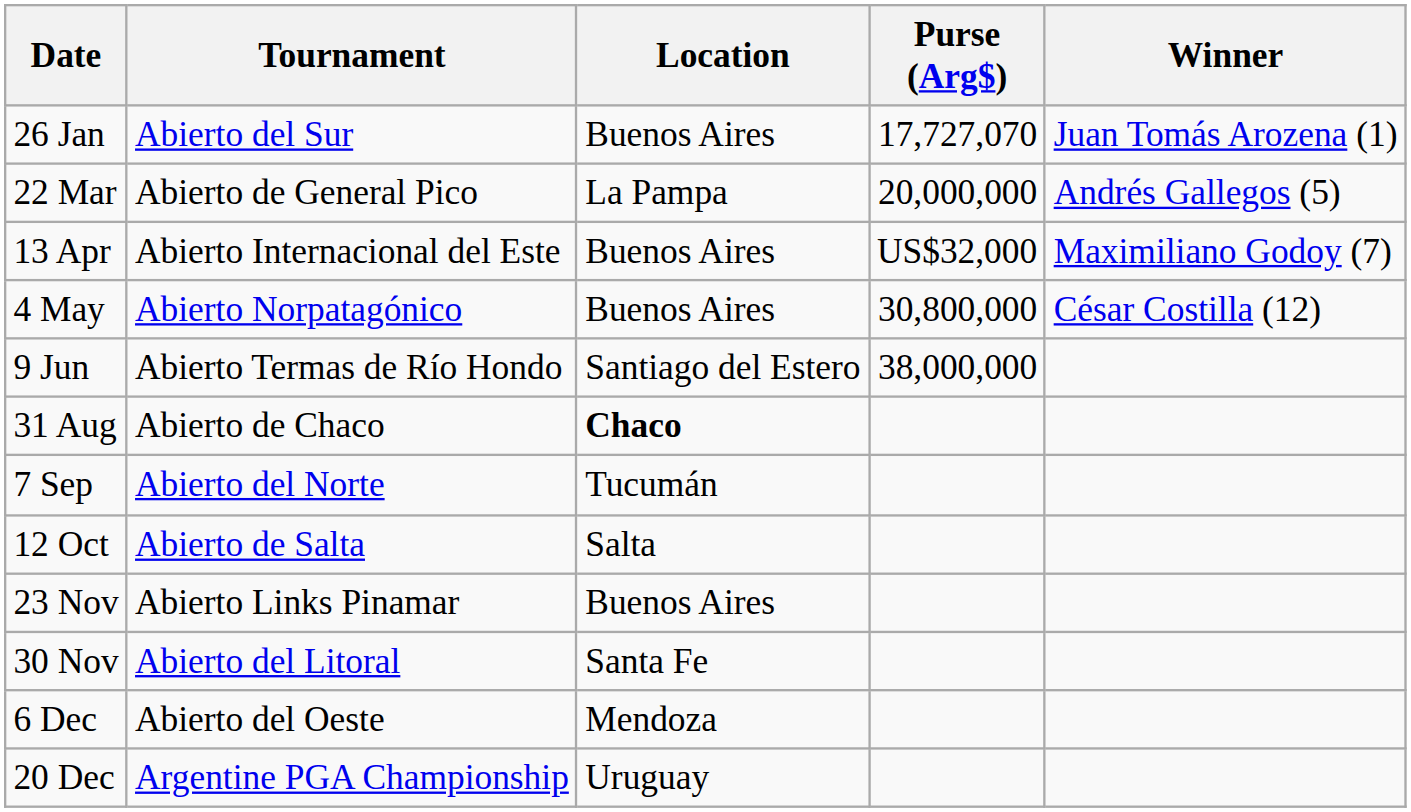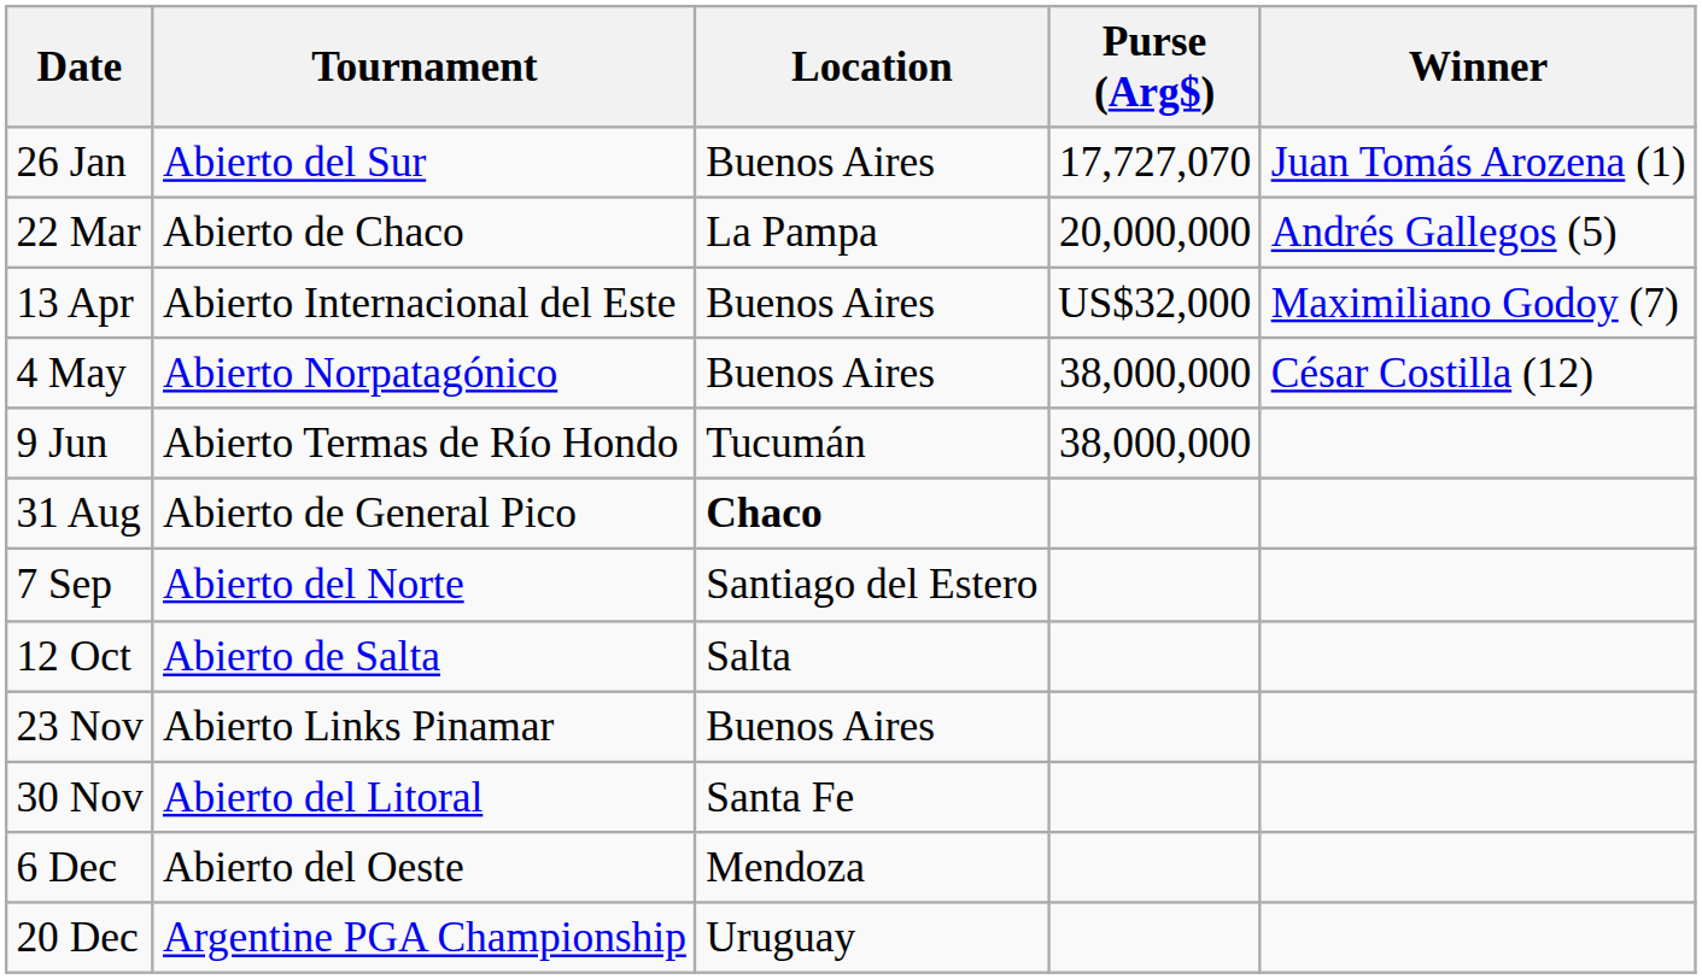22 Mar | Tournament: Abierto de General Pico -> Abierto de Chaco
4 May | Purse (Arg$): 30,800,000 -> 38,000,000
9 Jun | Location: Santiago del Estero -> Tucumán
31 Aug | Tournament: Abierto de Chaco -> Abierto de General Pico
7 Sep | Location: Tucumán -> Santiago del Estero
